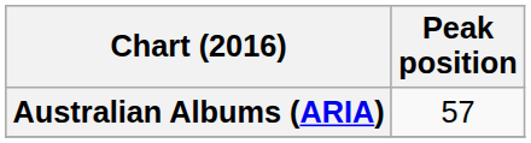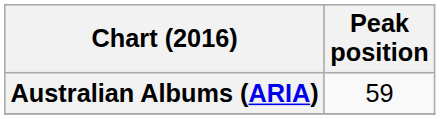Australian Albums (ARIA) | Peak position: 57 -> 59
